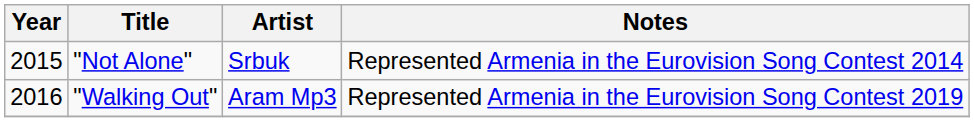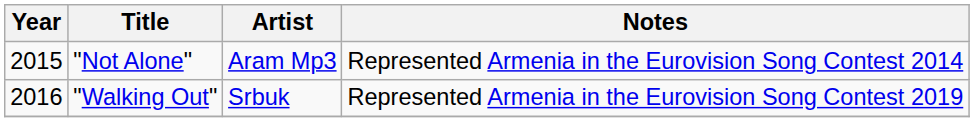"Not Alone" | Artist: Srbuk -> Aram Mp3
"Walking Out" | Artist: Aram Mp3 -> Srbuk
